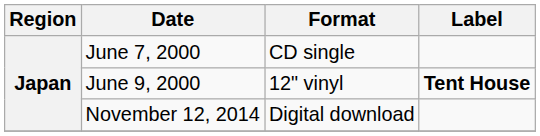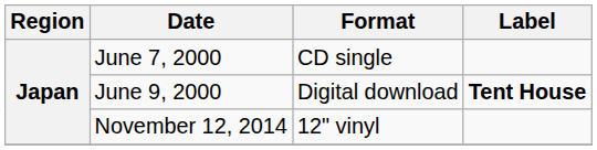June 9, 2000 | Format: 12" vinyl -> Digital download
November 12, 2014 | Format: Digital download -> 12" vinyl
